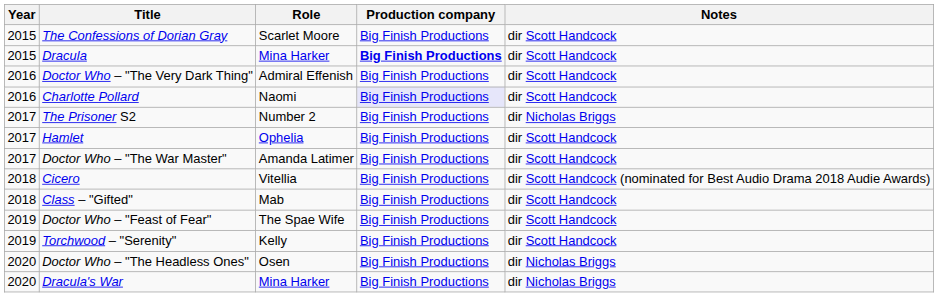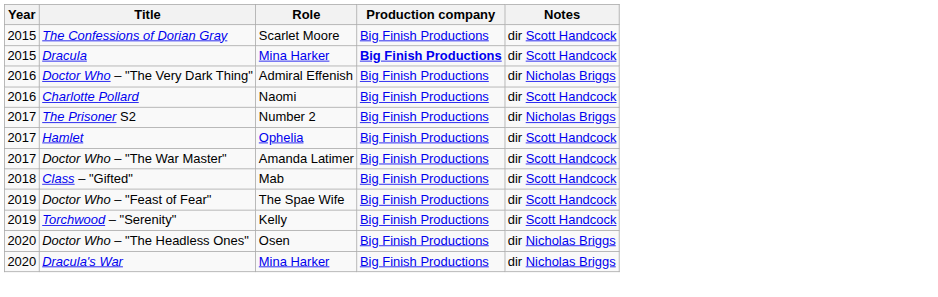Doctor Who – "The Very Dark Thing" | Notes: dir Scott Handcock -> dir Nicholas Briggs
Charlotte Pollard | Production company: lavender background -> no background
- row: 2018 | Cicero | Vitellia | Big Finish Productions | dir Scott Handcock (nominated for Best Audio Drama 2018 Audie Awards)
